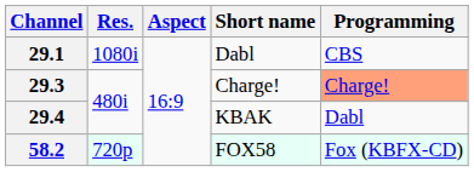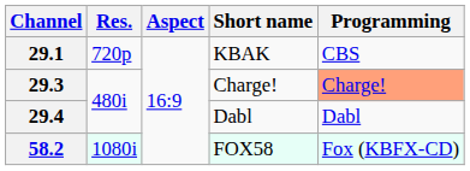29.1 | Res.: 1080i -> 720p
29.1 | Short name: Dabl -> KBAK
29.4 | Short name: KBAK -> Dabl
58.2 | Res.: 720p -> 1080i
